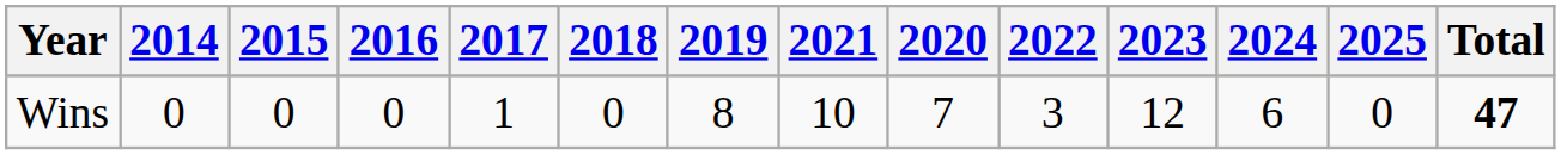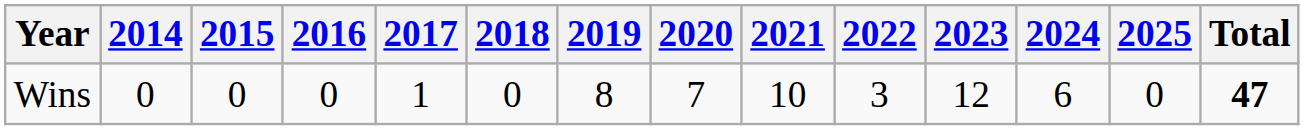columns swapped: 2020 <-> 2021
